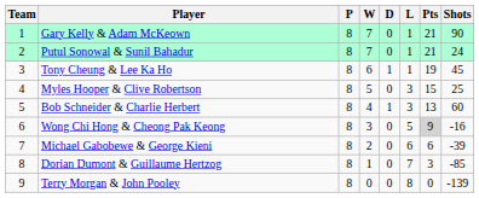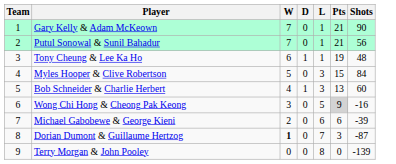- column: P | 8 | 8 | 8 | 8 | 8 | 8 | 8 | 8 | 8
Putul Sonowal & Sunil Bahadur | Shots: 24 -> 56
Tony Cheung & Lee Ka Ho | Shots: 45 -> 48
Myles Hooper & Clive Robertson | Shots: 25 -> 84
Dorian Dumont & Guillaume Hertzog | W: normal -> bold
Dorian Dumont & Guillaume Hertzog | Shots: -85 -> -87
